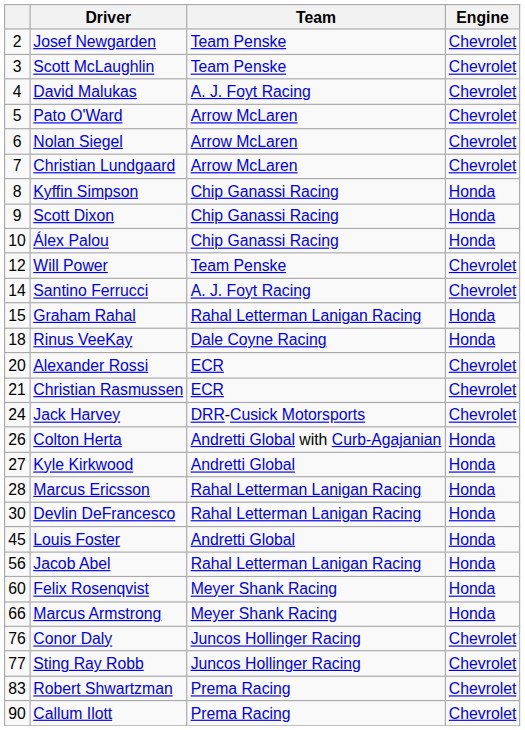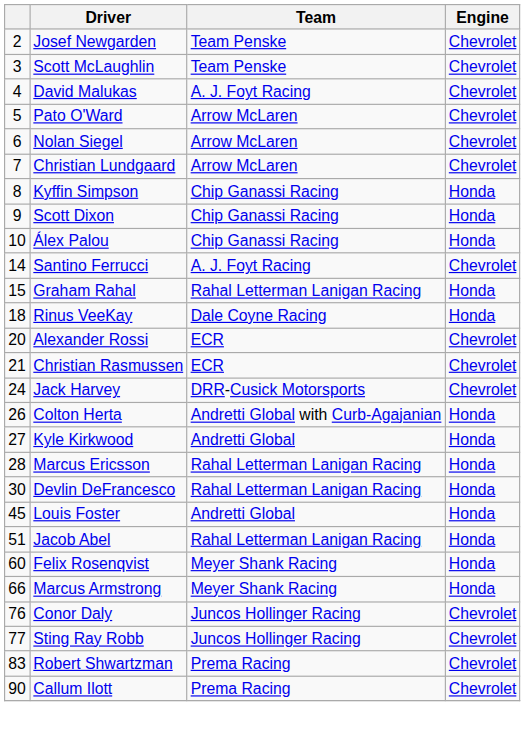- row: 12 | Will Power | Team Penske | Chevrolet
Jacob Abel | column 1: 56 -> 51
